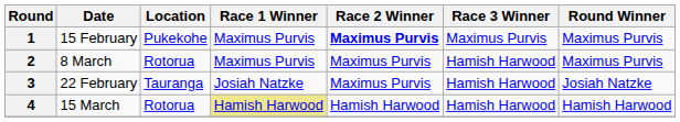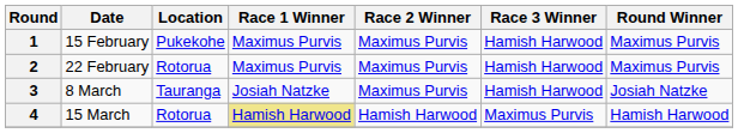1 | Race 2 Winner: bold -> normal
1 | Race 3 Winner: Maximus Purvis -> Hamish Harwood
2 | Date: 8 March -> 22 February
3 | Date: 22 February -> 8 March
4 | Race 3 Winner: Hamish Harwood -> Maximus Purvis
